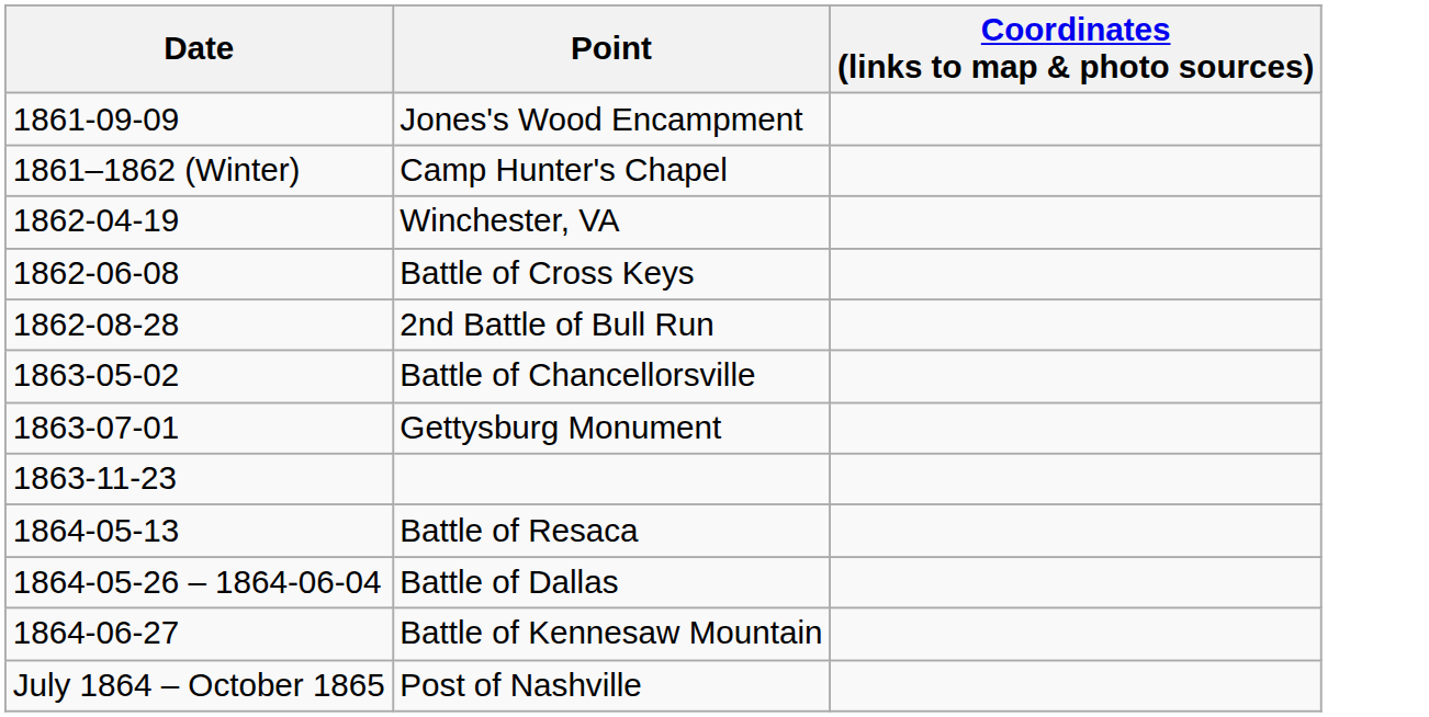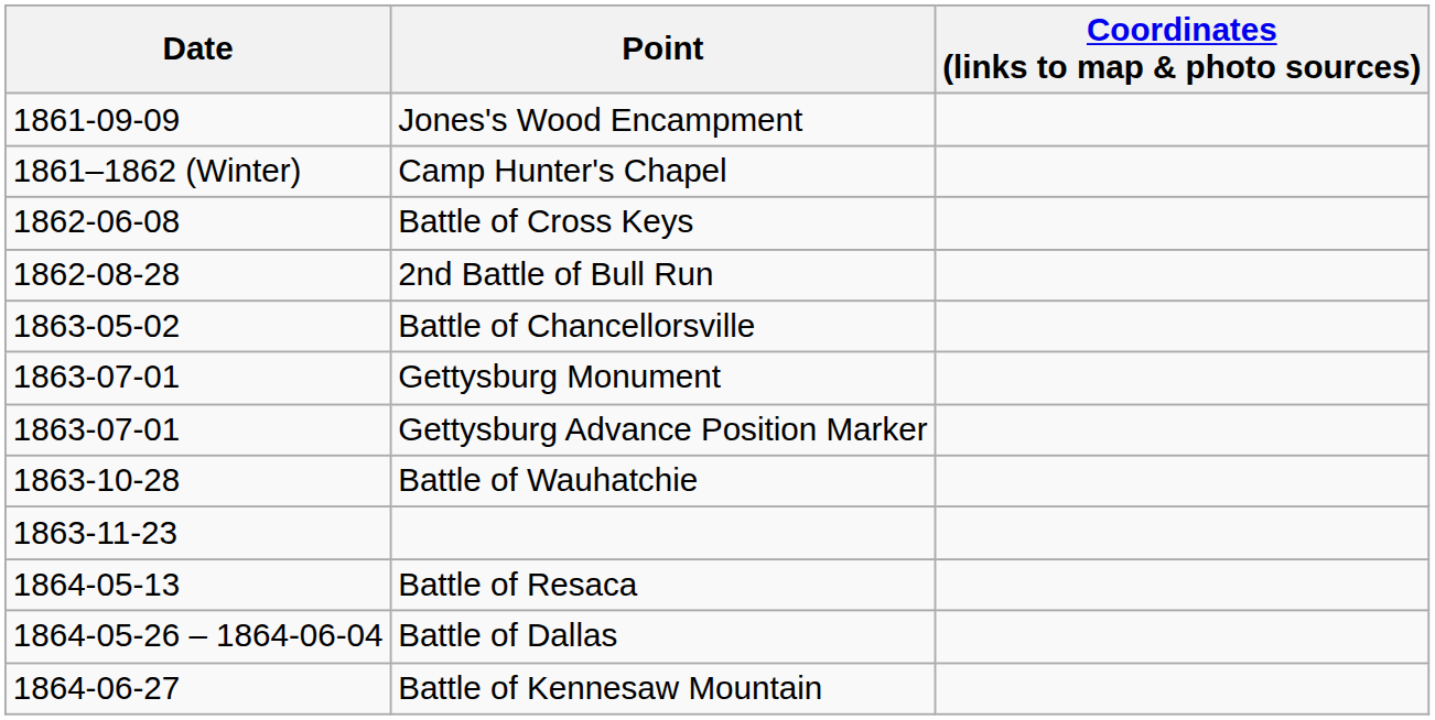- row: 1862-04-19 | Winchester, VA
+ row: 1863-07-01 | Gettysburg Advance Position Marker
+ row: 1863-10-28 | Battle of Wauhatchie
- row: July 1864 – October 1865 | Post of Nashville
